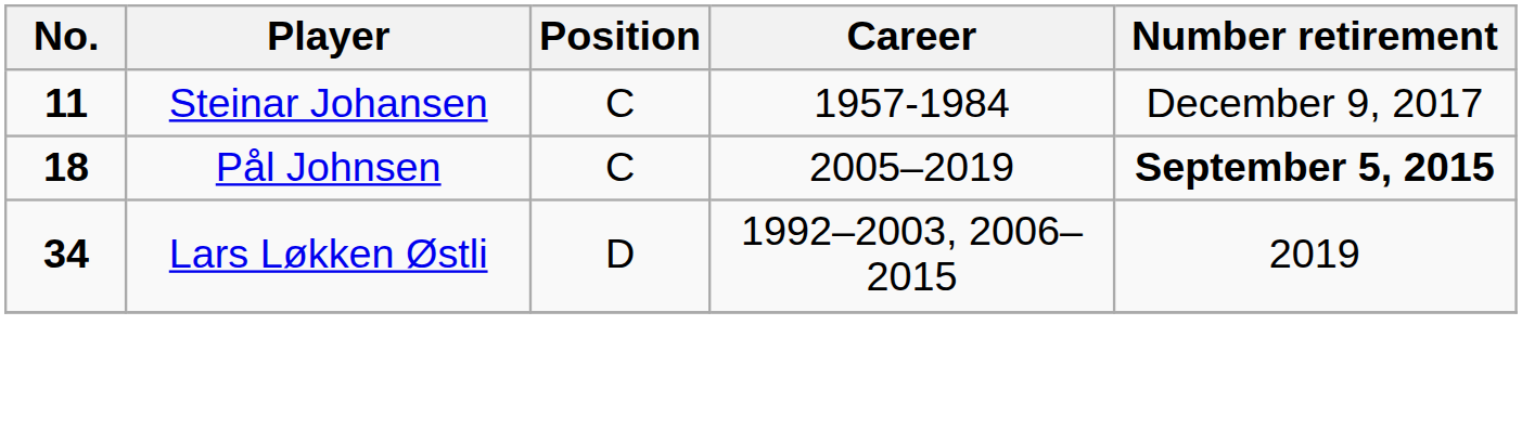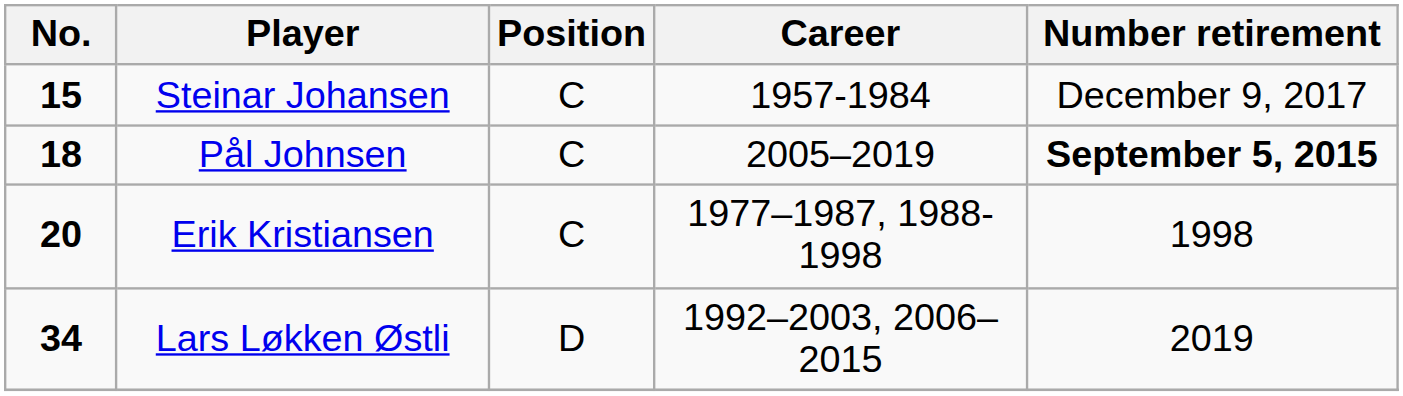Steinar Johansen | No.: 11 -> 15
+ row: 20 | Erik Kristiansen | C | 1977–1987, 1988-1998 | 1998
